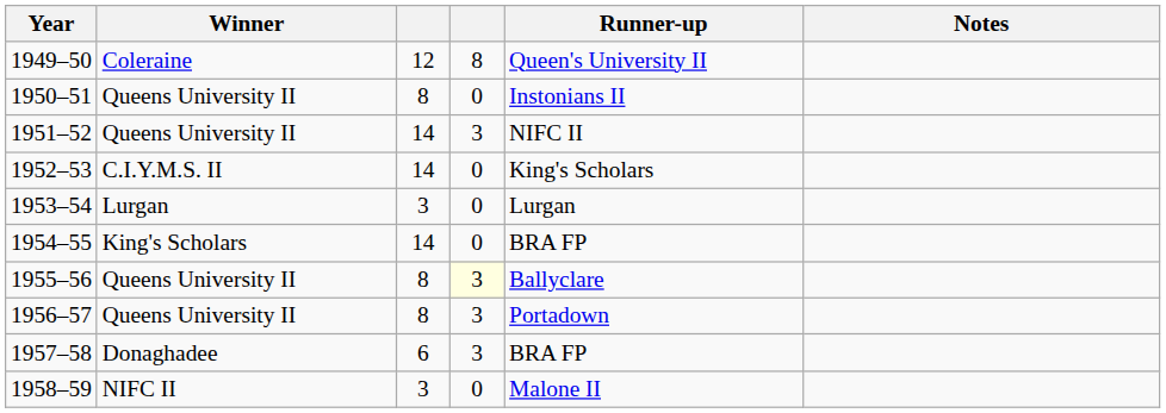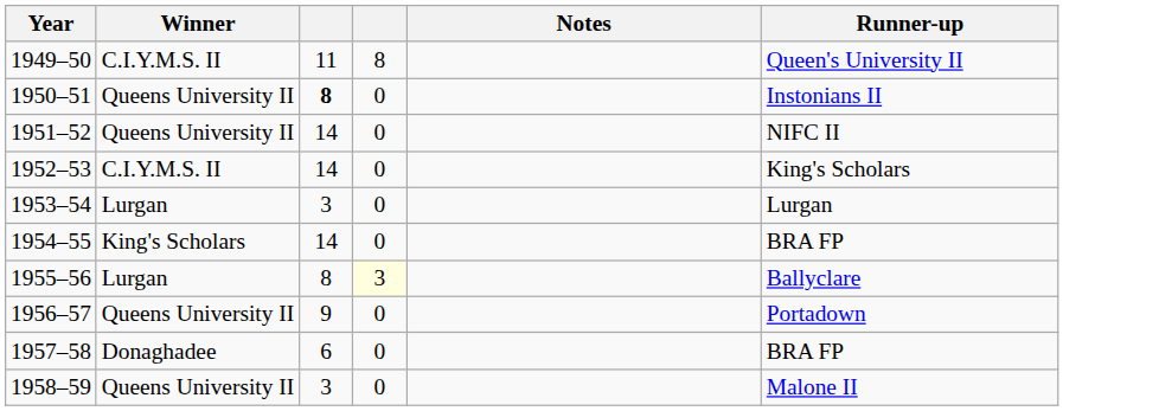columns swapped: Runner-up <-> Notes
1949–50 | Winner: Coleraine -> C.I.Y.M.S. II
1949–50 | column 3: 12 -> 11
1950–51 | column 3: normal -> bold
1951–52 | column 4: 3 -> 0
1955–56 | Winner: Queens University II -> Lurgan
1956–57 | column 3: 8 -> 9
1956–57 | column 4: 3 -> 0
1957–58 | column 4: 3 -> 0
1958–59 | Winner: NIFC II -> Queens University II
